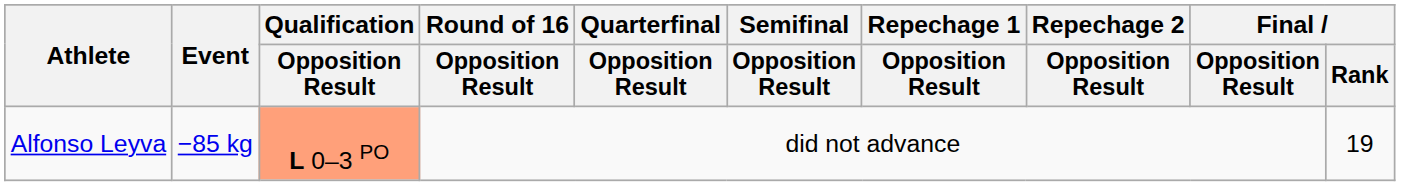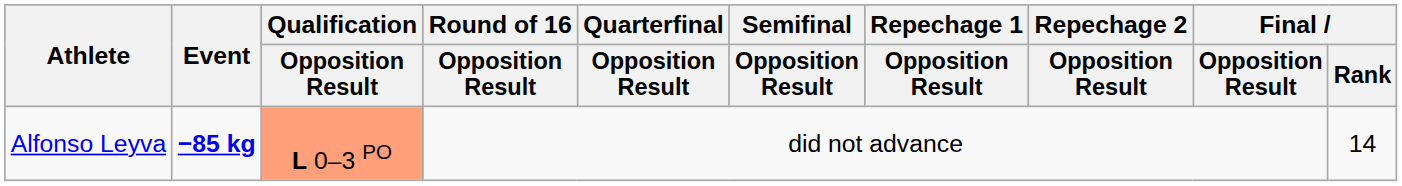Alfonso Leyva | Event: normal -> bold
Alfonso Leyva | Final / Rank: 19 -> 14
